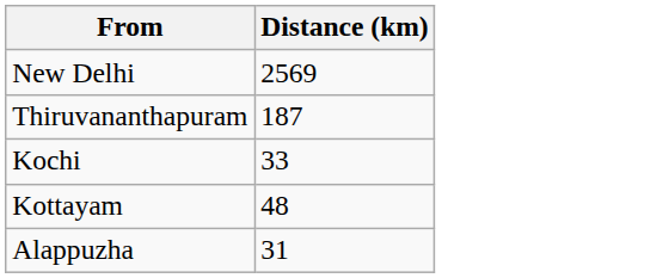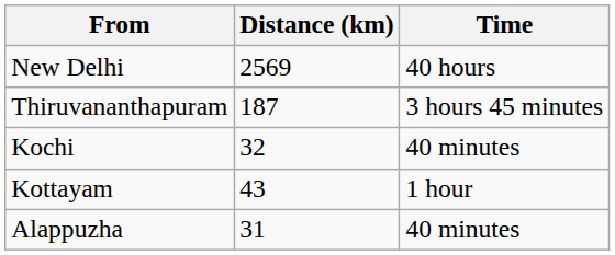+ column: Time | 40 hours | 3 hours 45 minutes | 40 minutes | 1 hour | 40 minutes
Kochi | Distance (km): 33 -> 32
Kottayam | Distance (km): 48 -> 43
